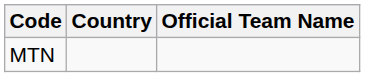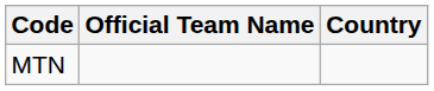columns swapped: Official Team Name <-> Country
